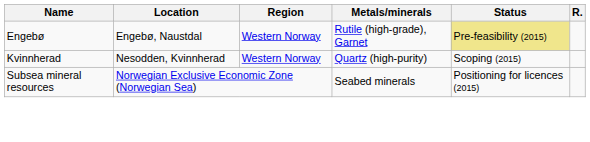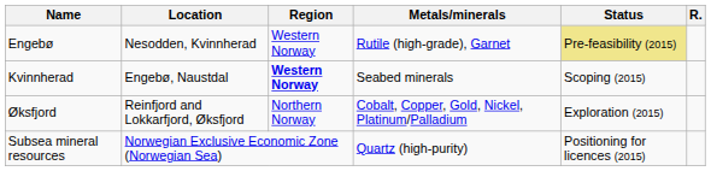Engebø | Location: Engebø, Naustdal -> Nesodden, Kvinnherad
Kvinnherad | Location: Nesodden, Kvinnherad -> Engebø, Naustdal
Kvinnherad | Region: normal -> bold
Kvinnherad | Metals/minerals: Quartz (high-purity) -> Seabed minerals
+ row: Øksfjord | Reinfjord and Lokkarfjord, Øksfjord | Northern Norway | Cobalt, Copper, Gold, Nickel, Platinum/Palladium | Exploration (2015)
Subsea mineral resources | Metals/minerals: Seabed minerals -> Quartz (high-purity)
